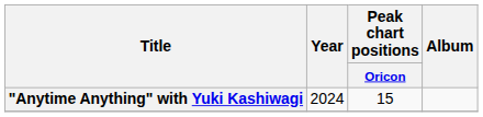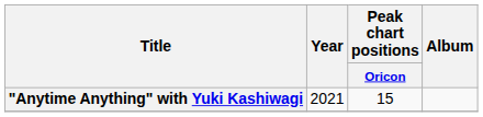"Anytime Anything" with Yuki Kashiwagi | Year: 2024 -> 2021
